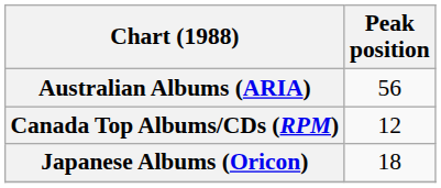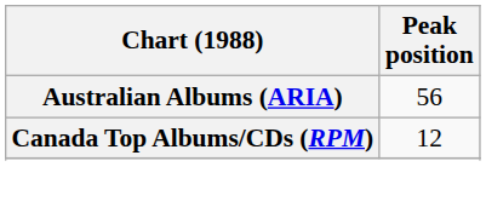- row: Japanese Albums (Oricon) | 18
